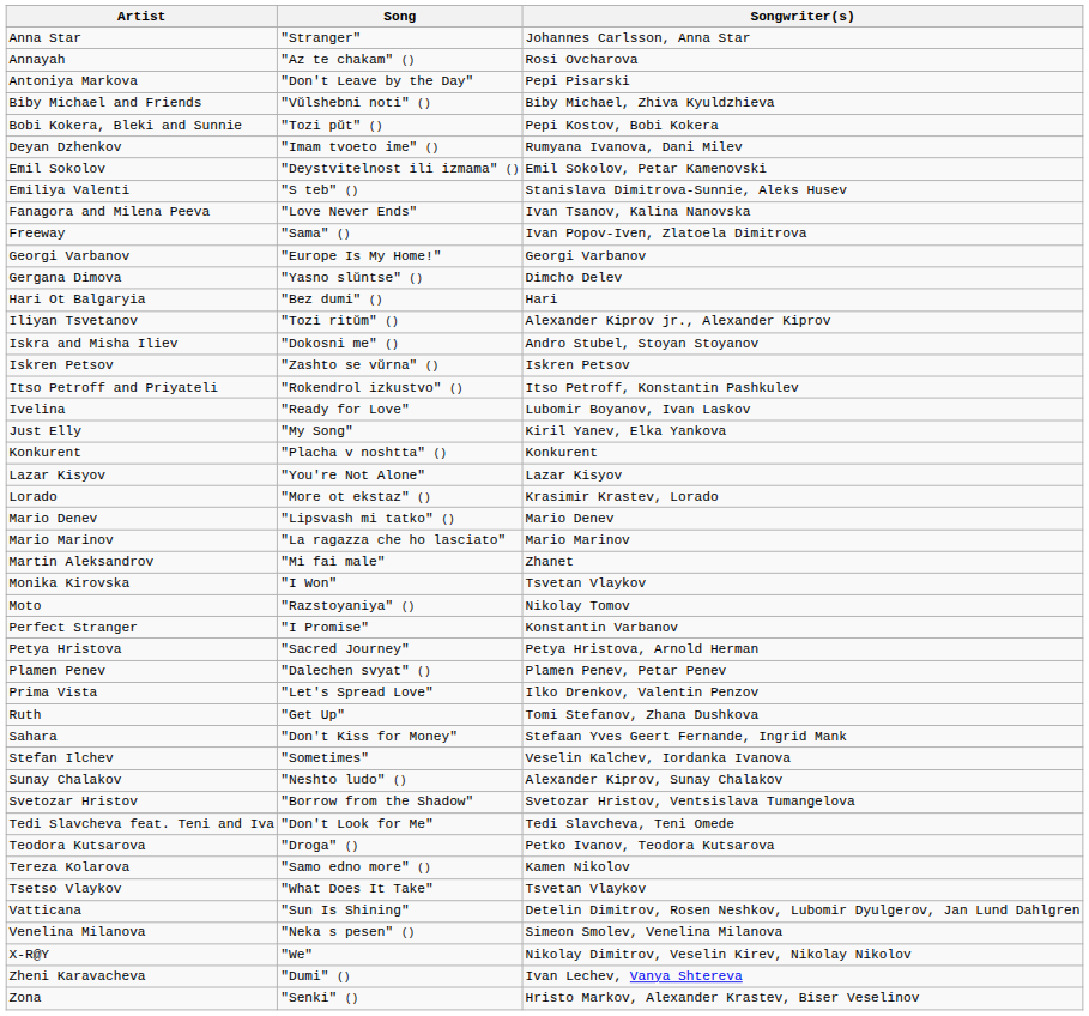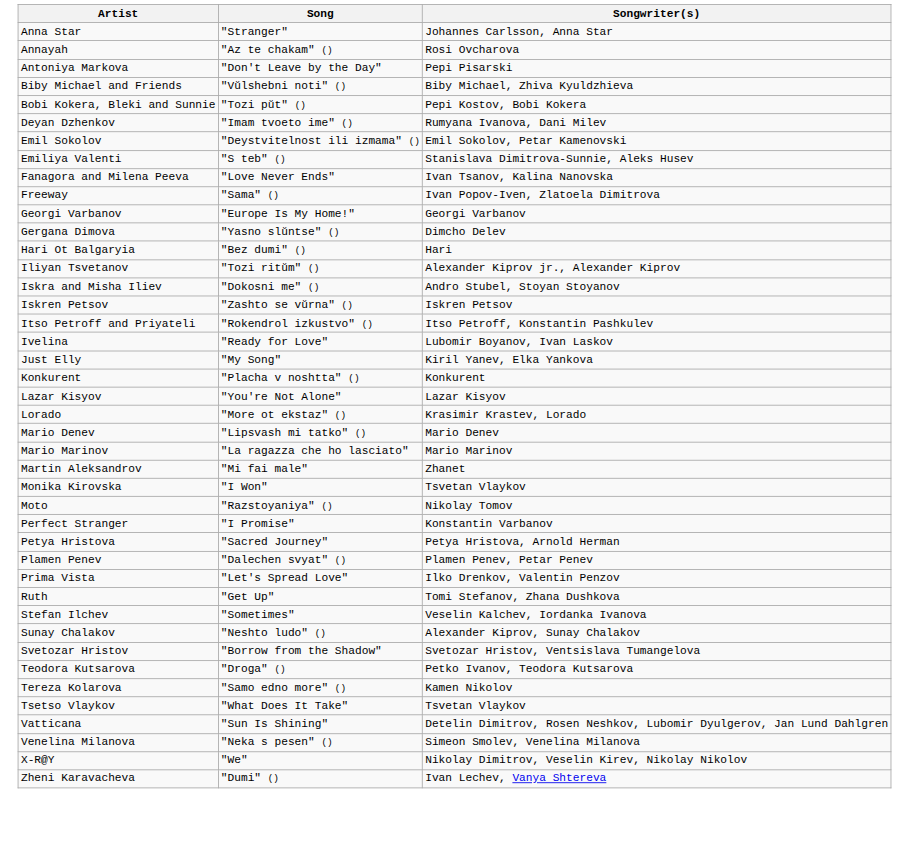- row: Sahara | "Don't Kiss for Money" | Stefaan Yves Geert Fernande, Ingrid Mank
- row: Tedi Slavcheva feat. Teni and Iva | "Don't Look for Me" | Tedi Slavcheva, Teni Omede
- row: Zona | "Senki" () | Hristo Markov, Alexander Krastev, Biser Veselinov
